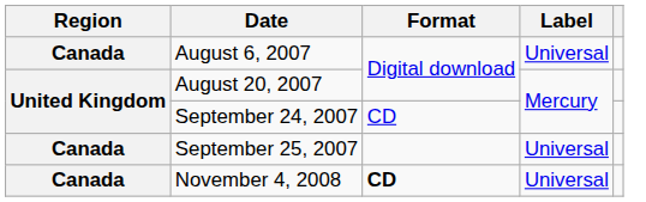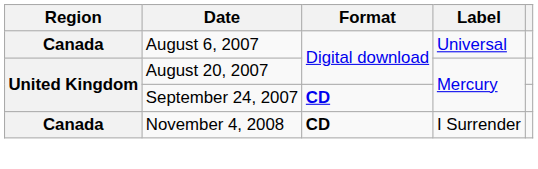September 24, 2007 | Format: normal -> bold
- row: Canada | September 25, 2007 | Universal
November 4, 2008 | Label: Universal -> I Surrender
